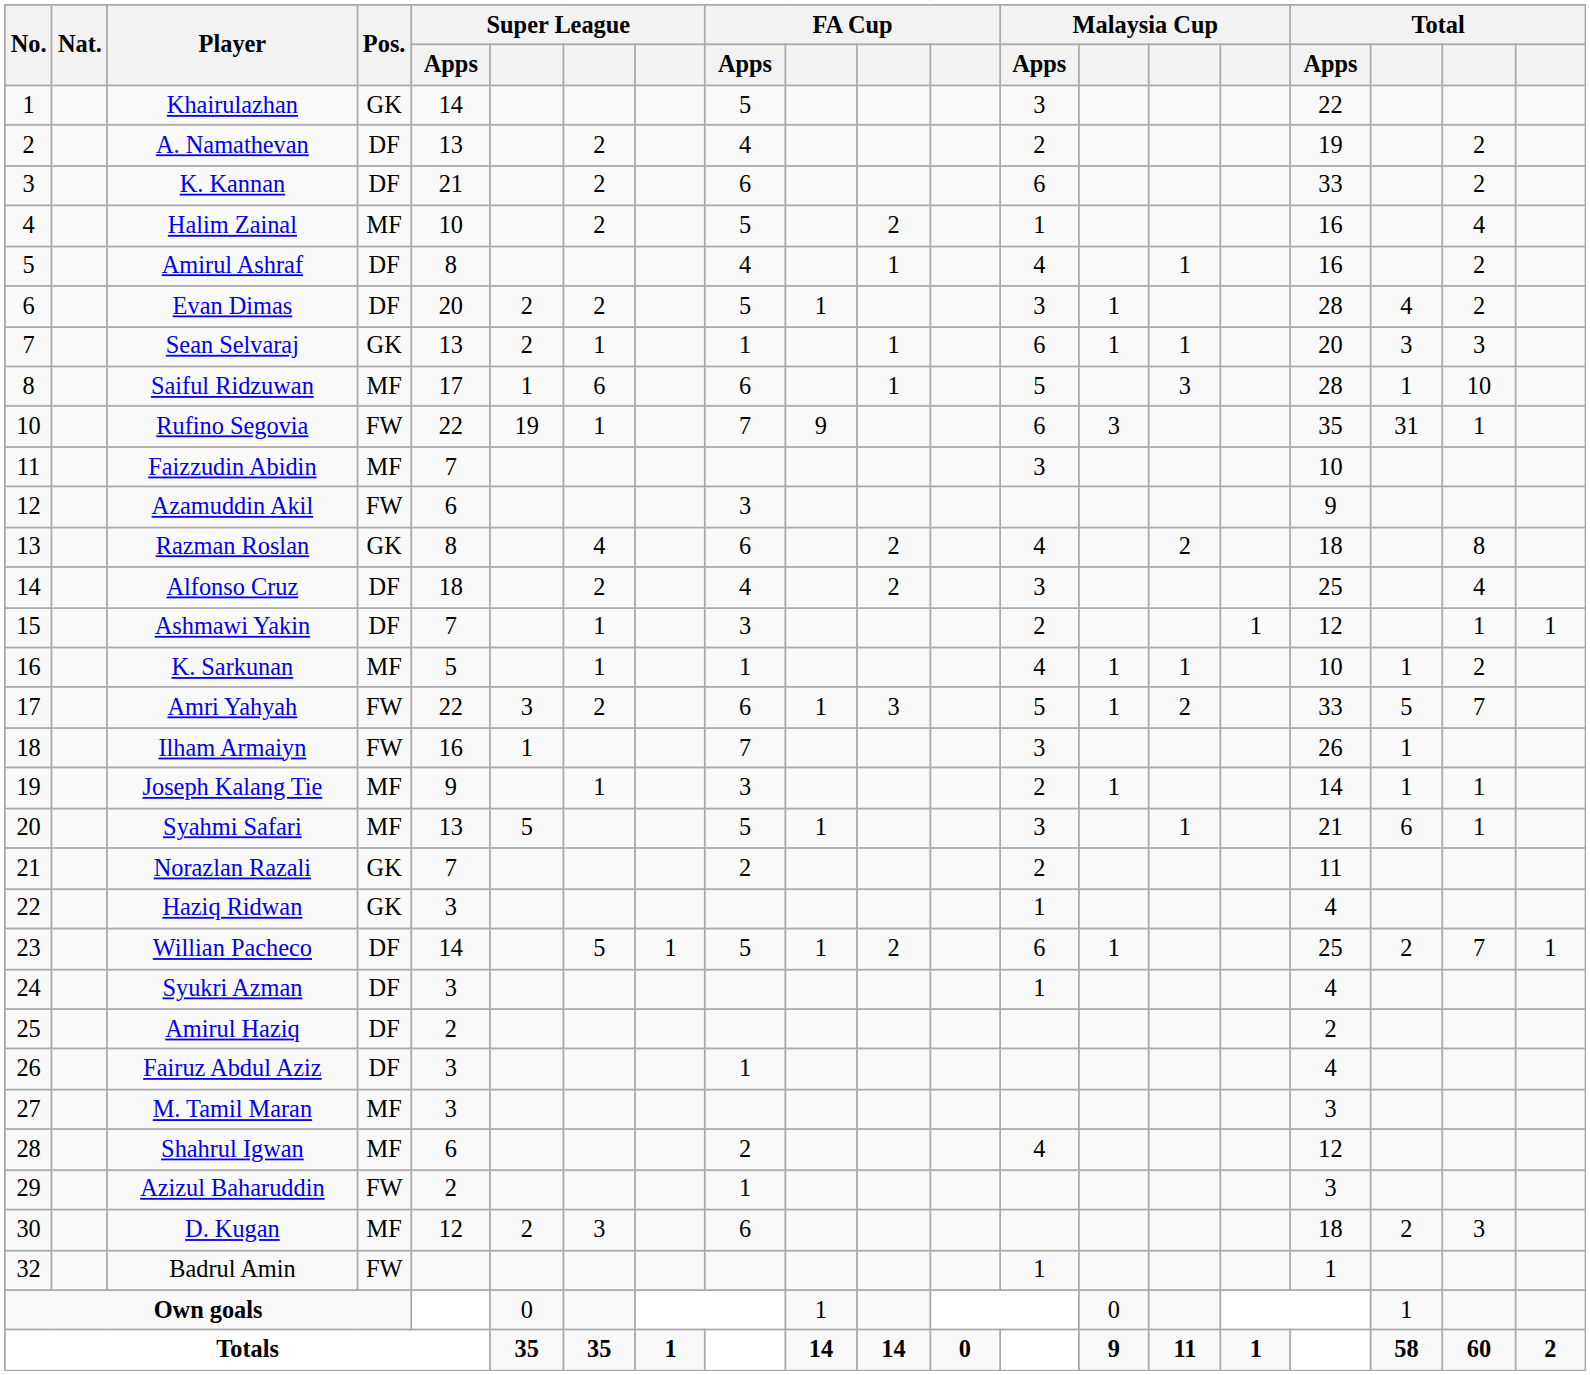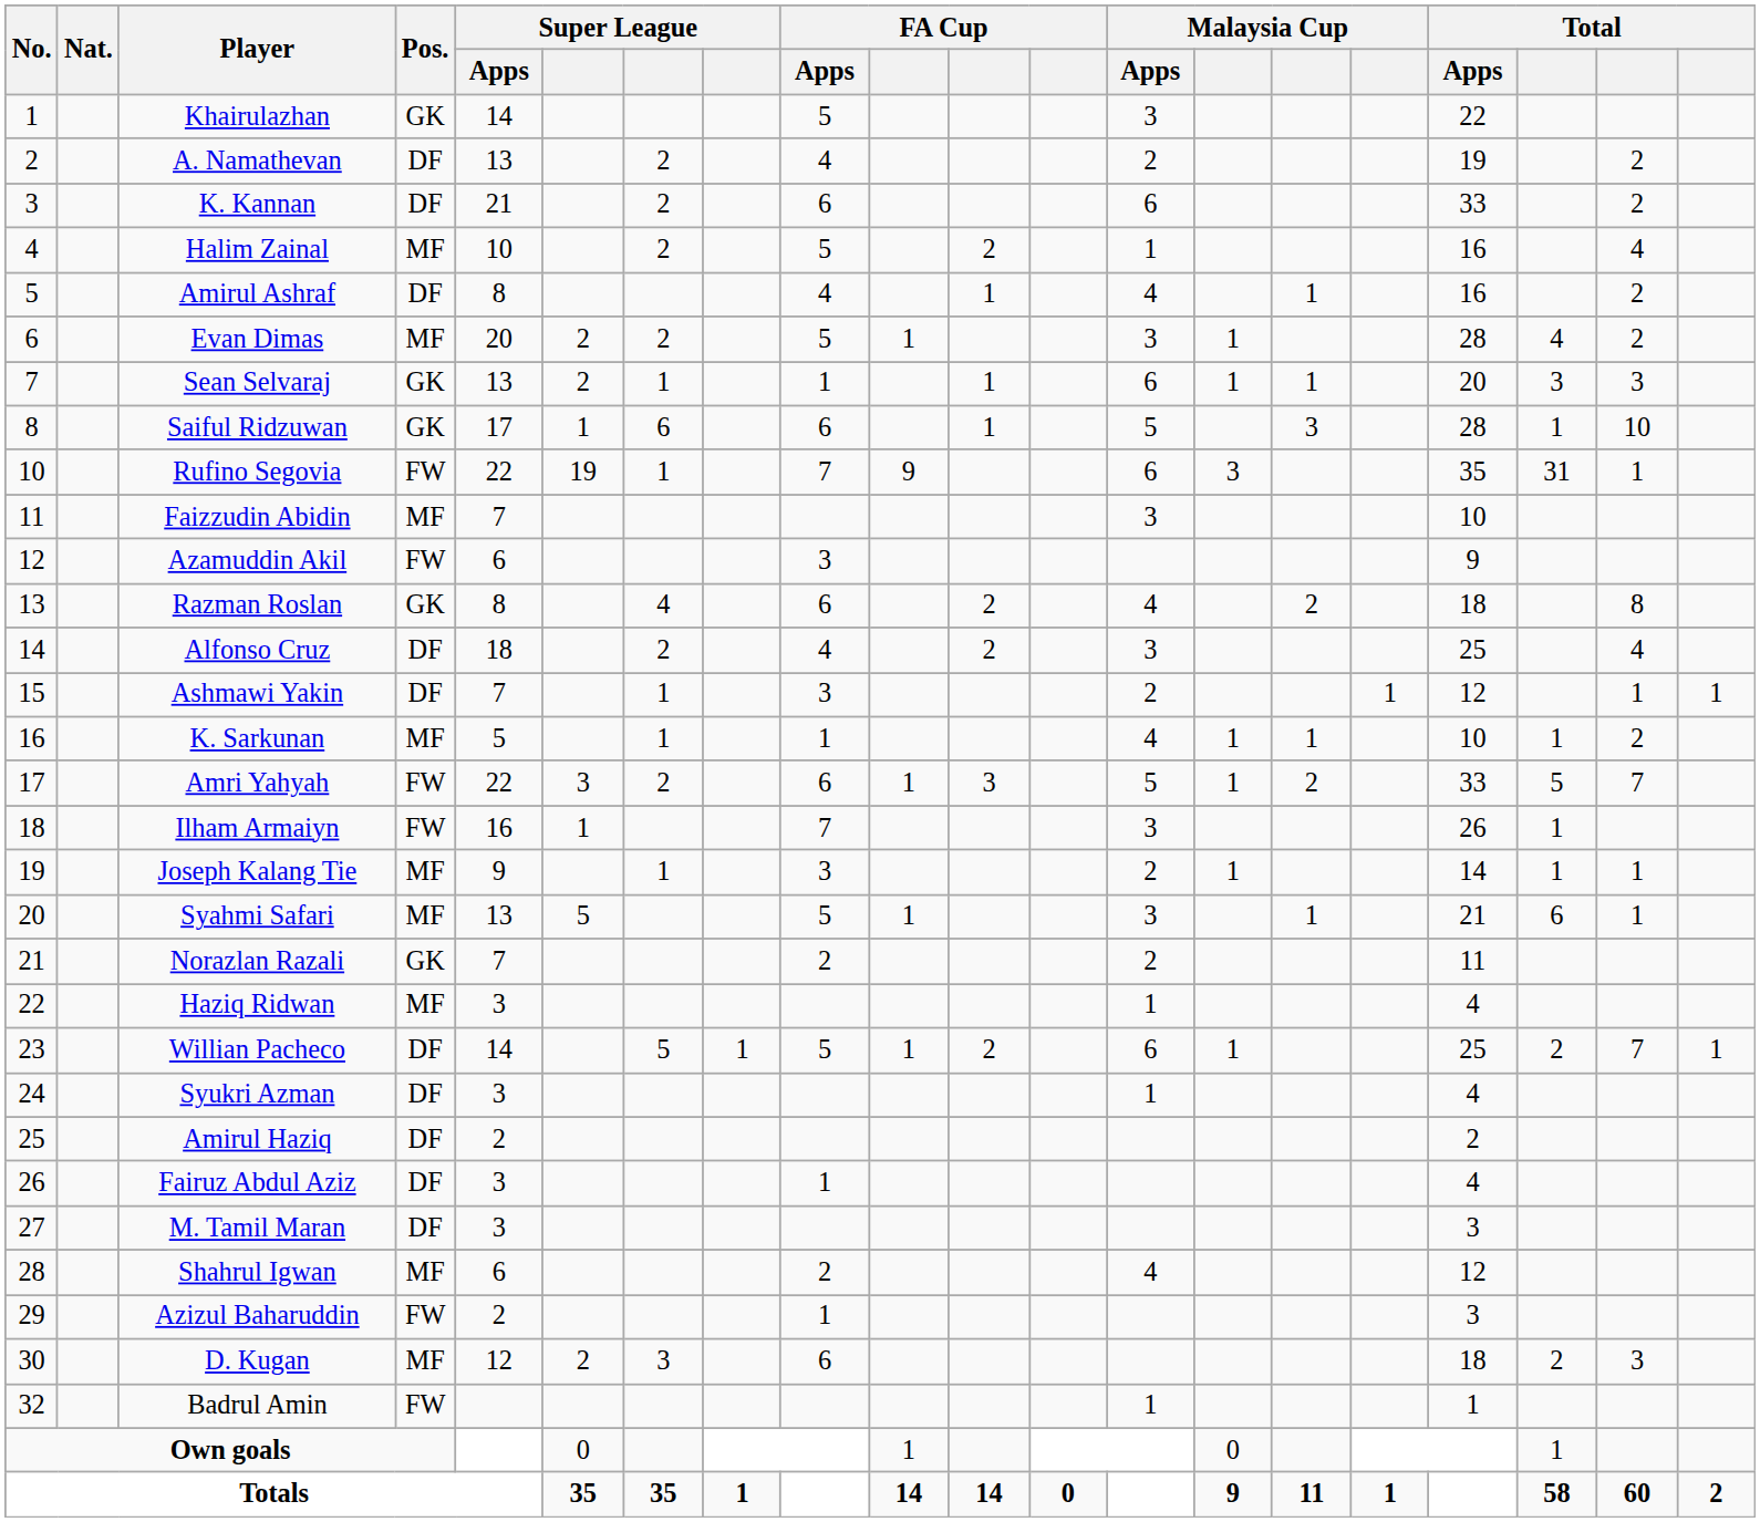Evan Dimas | Pos.: DF -> MF
Saiful Ridzuwan | Pos.: MF -> GK
Haziq Ridwan | Pos.: GK -> MF
M. Tamil Maran | Pos.: MF -> DF
